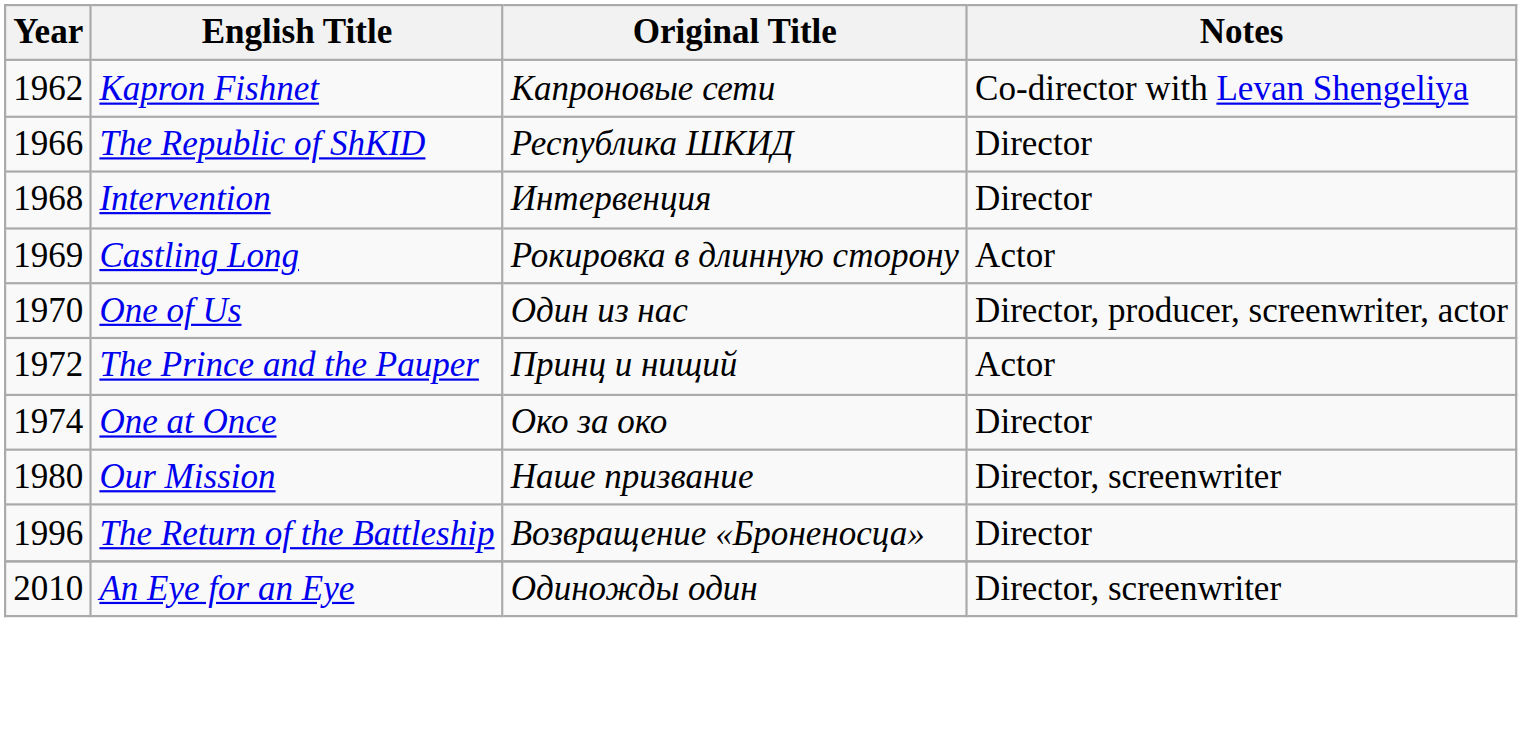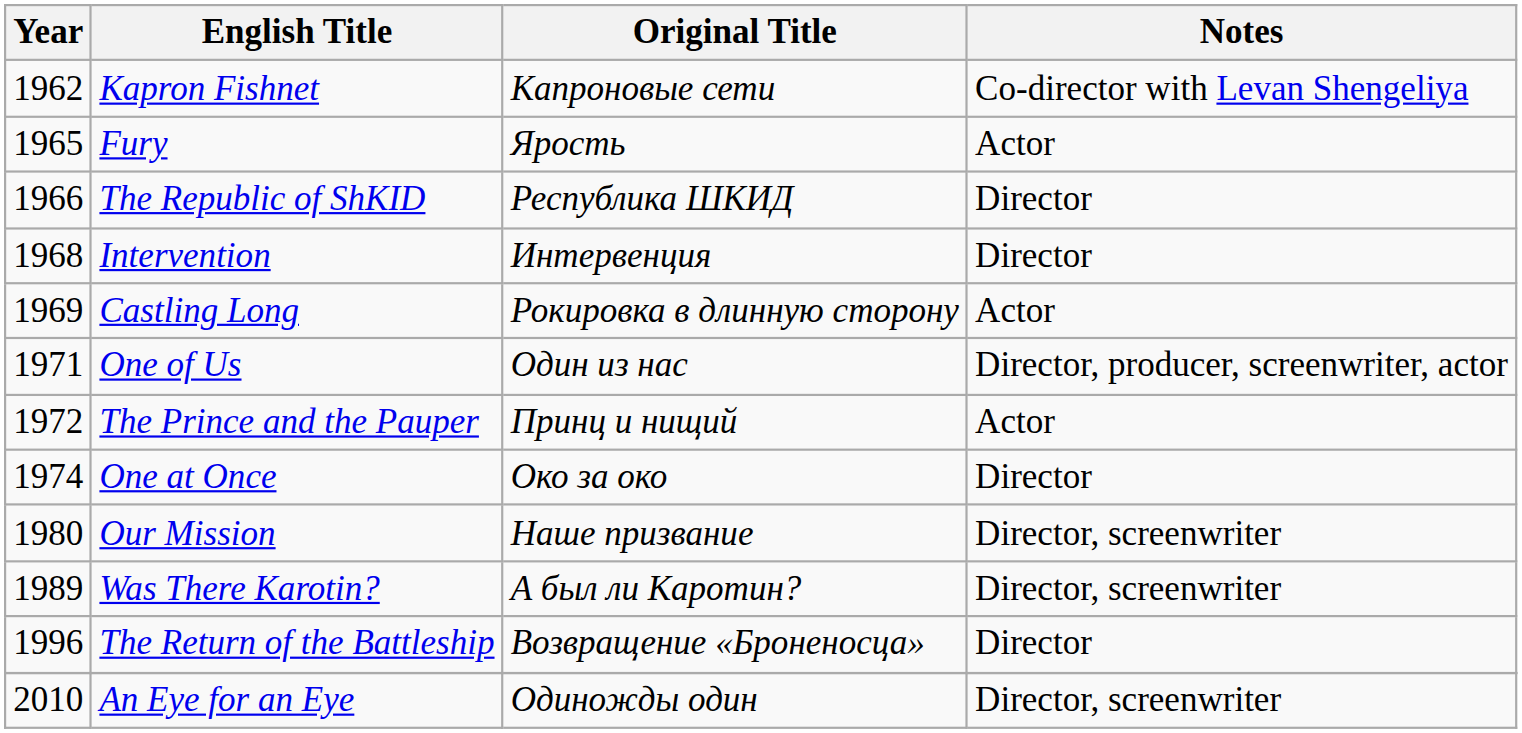+ row: 1965 | Fury | Ярость | Actor
One of Us | Year: 1970 -> 1971
+ row: 1989 | Was There Karotin? | А был ли Каротин? | Director, screenwriter
